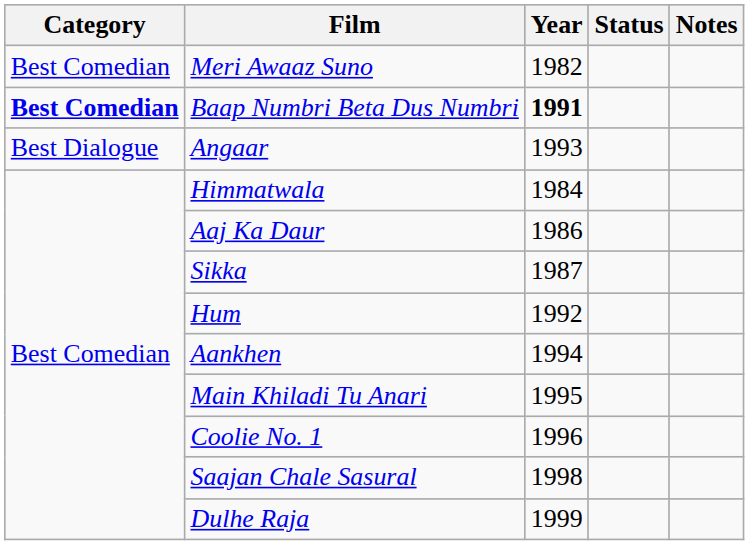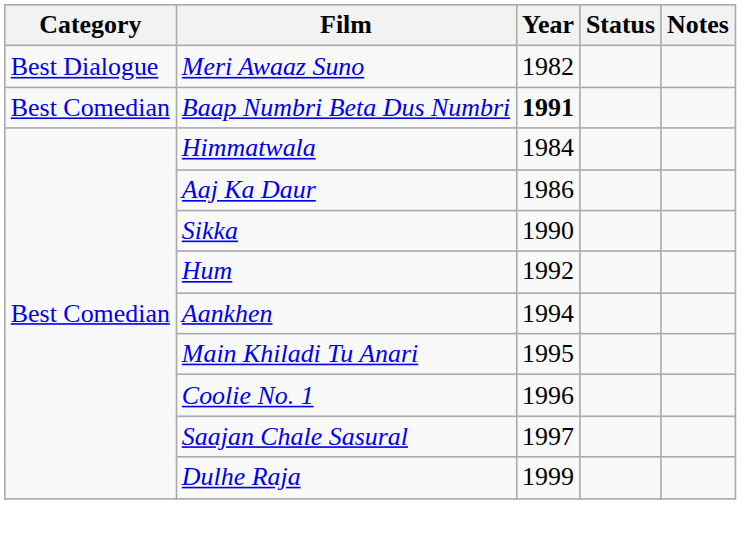Meri Awaaz Suno | Category: Best Comedian -> Best Dialogue
Baap Numbri Beta Dus Numbri | Category: bold -> normal
- row: Best Dialogue | Angaar | 1993
Sikka | Year: 1987 -> 1990
Saajan Chale Sasural | Year: 1998 -> 1997
